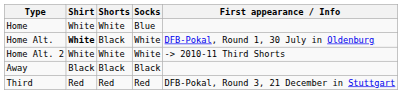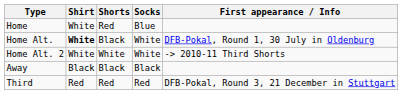Home | Shorts: White -> Red
